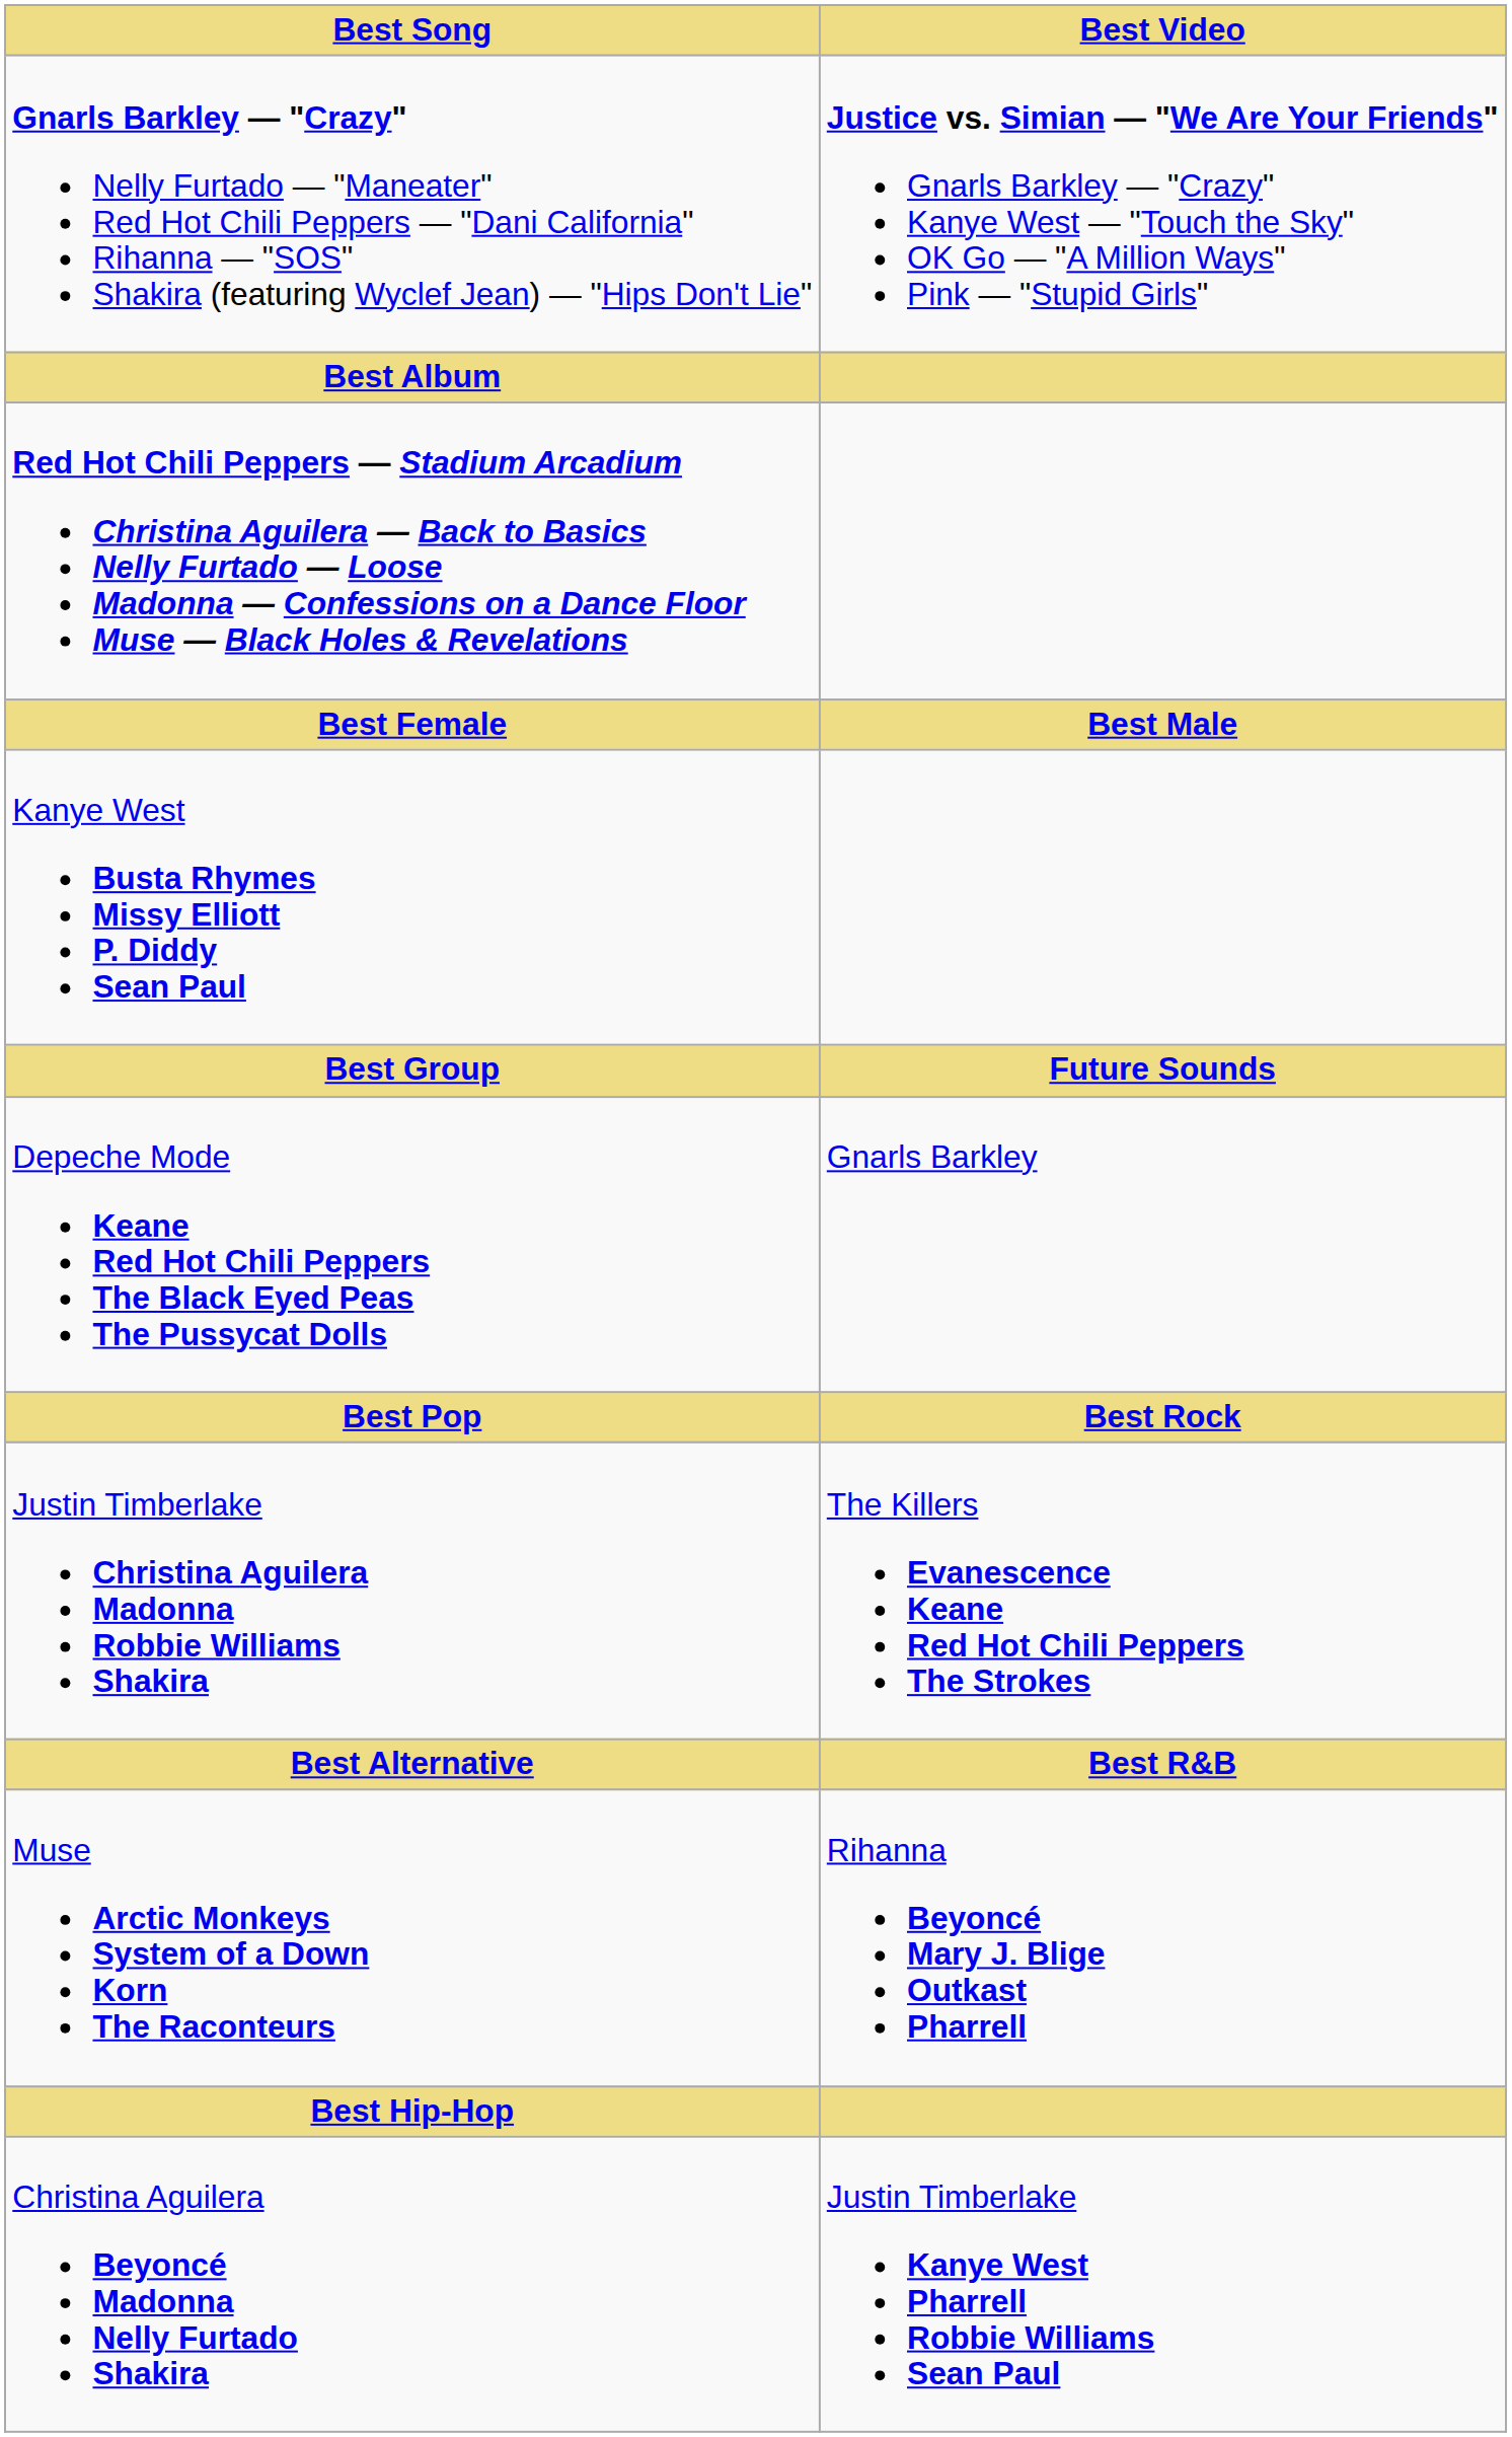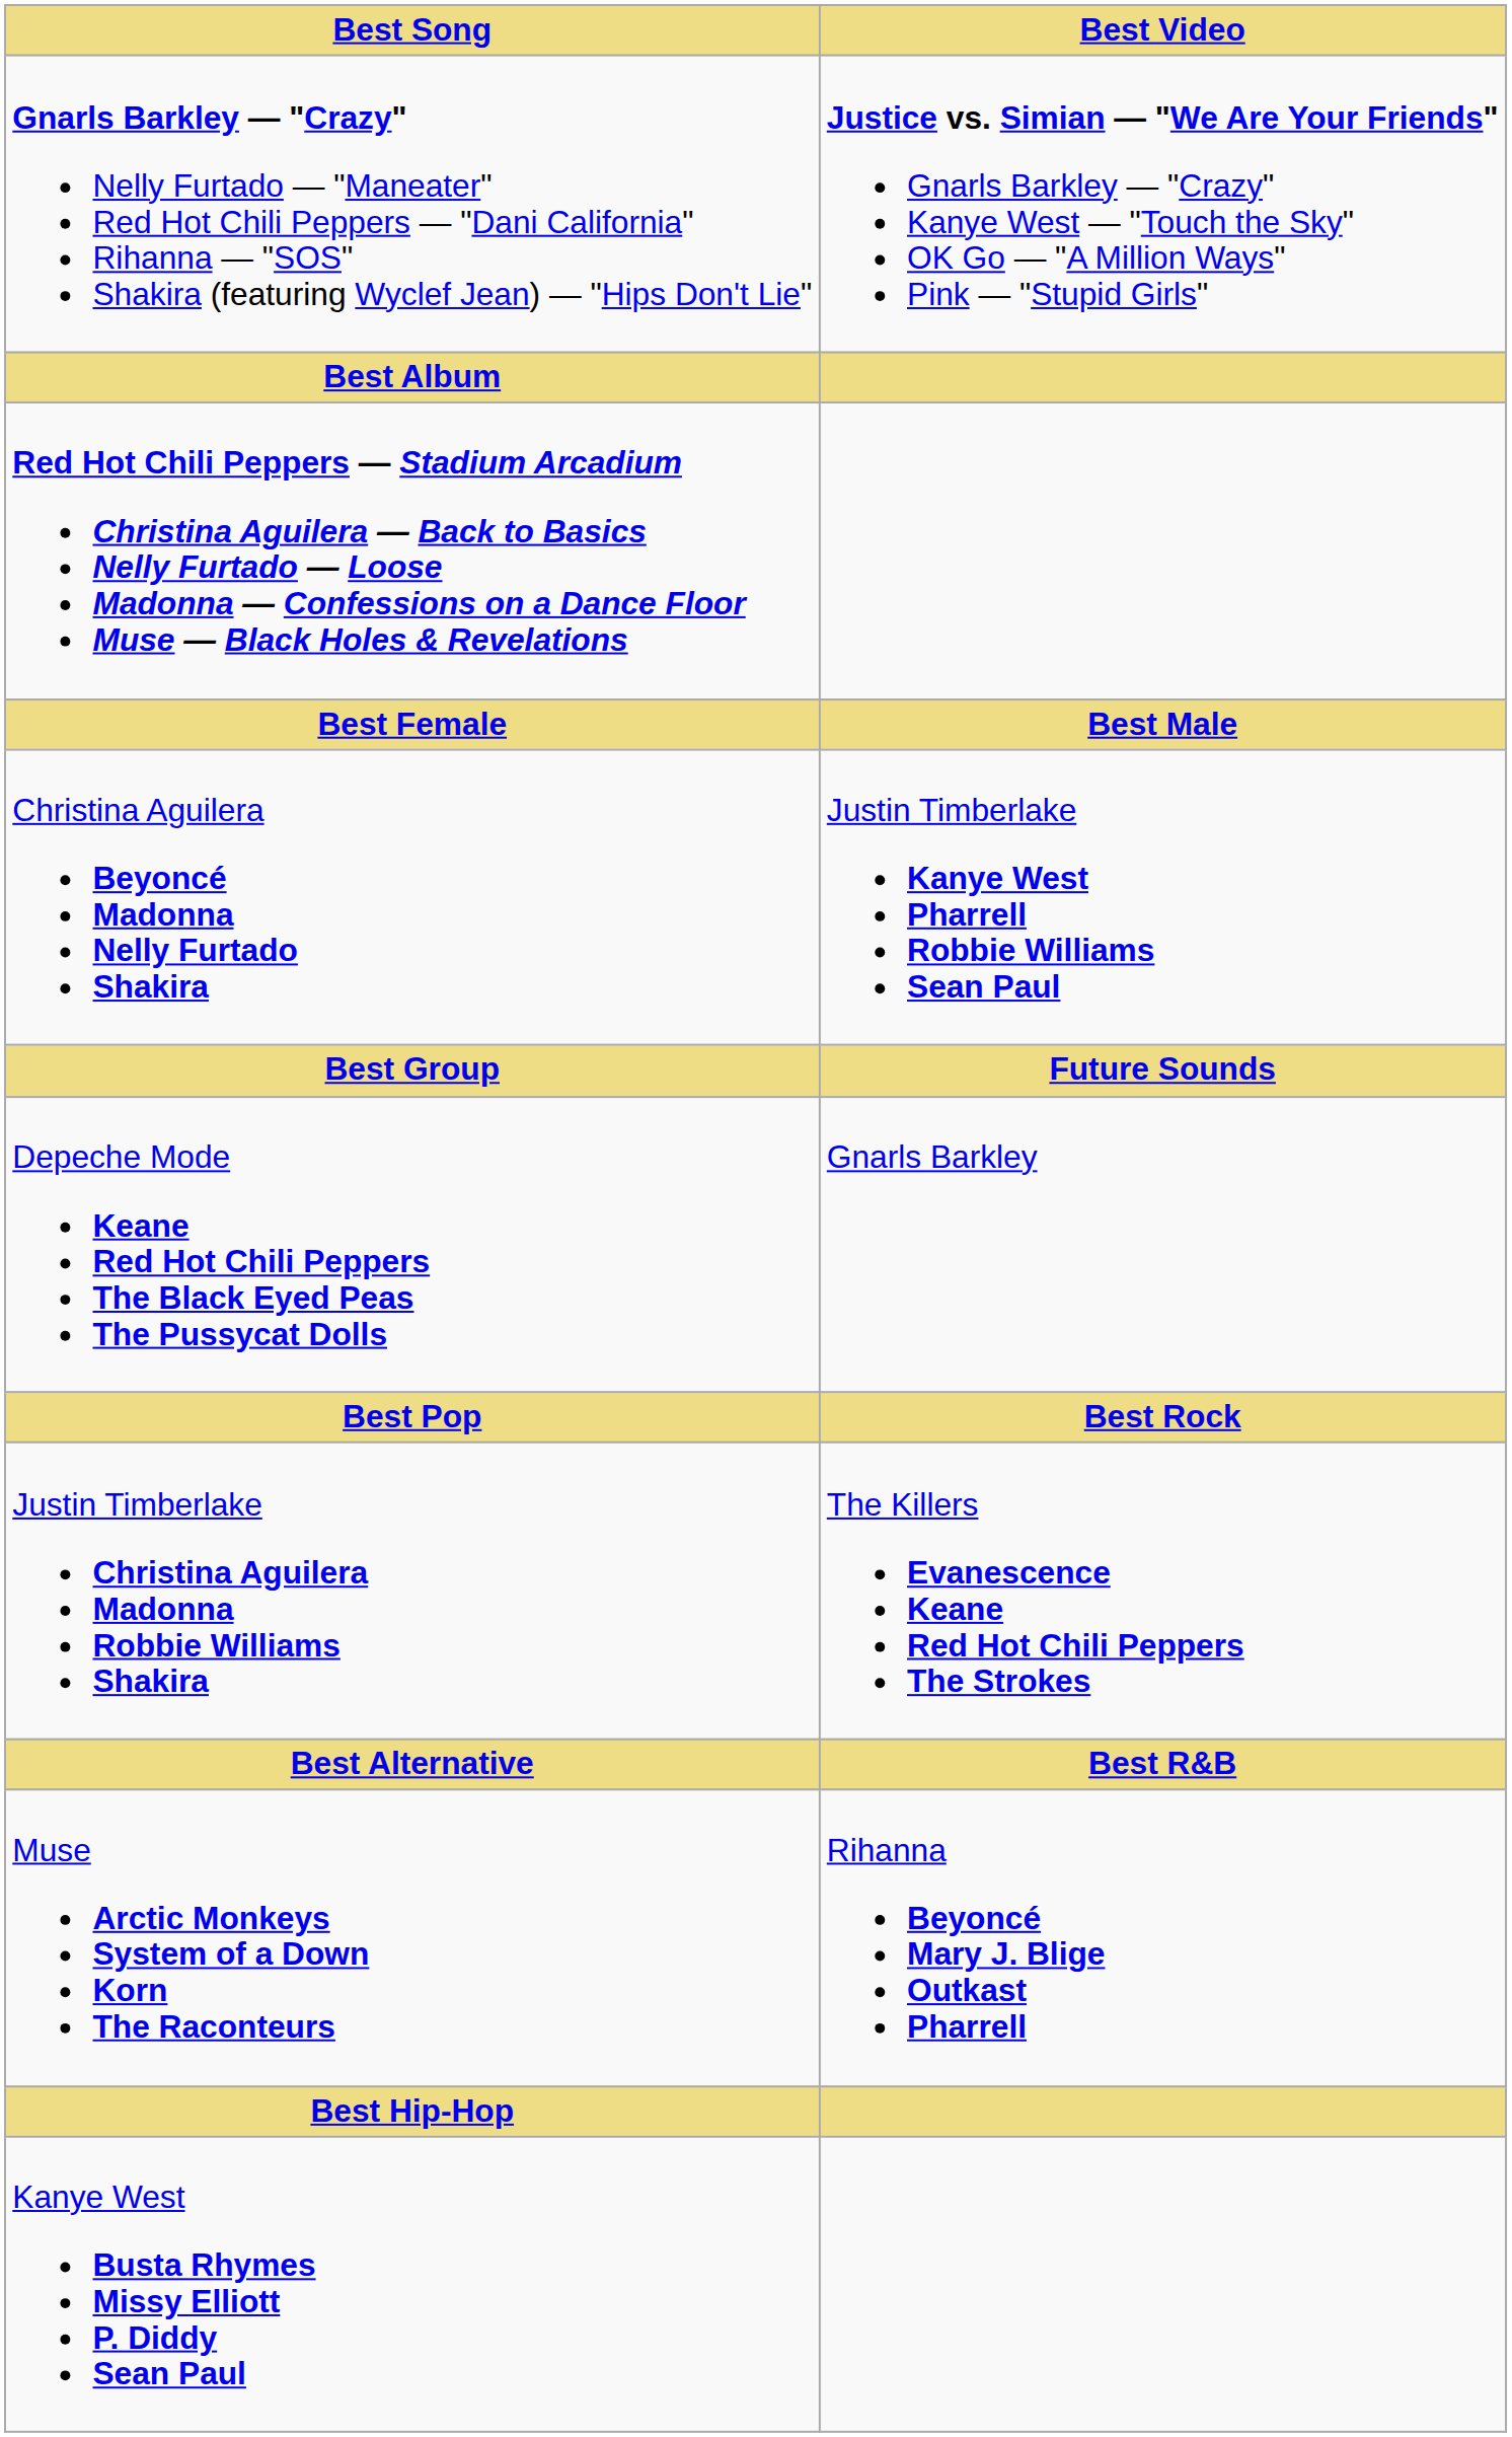rows swapped: Christina Aguilera Beyoncé Madonna Nelly Furtado Shakira <-> Kanye West Busta Rhymes Missy Elliott P. Diddy Sean Paul
